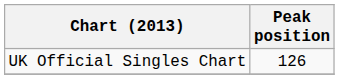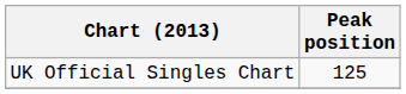UK Official Singles Chart | Peak position: 126 -> 125
